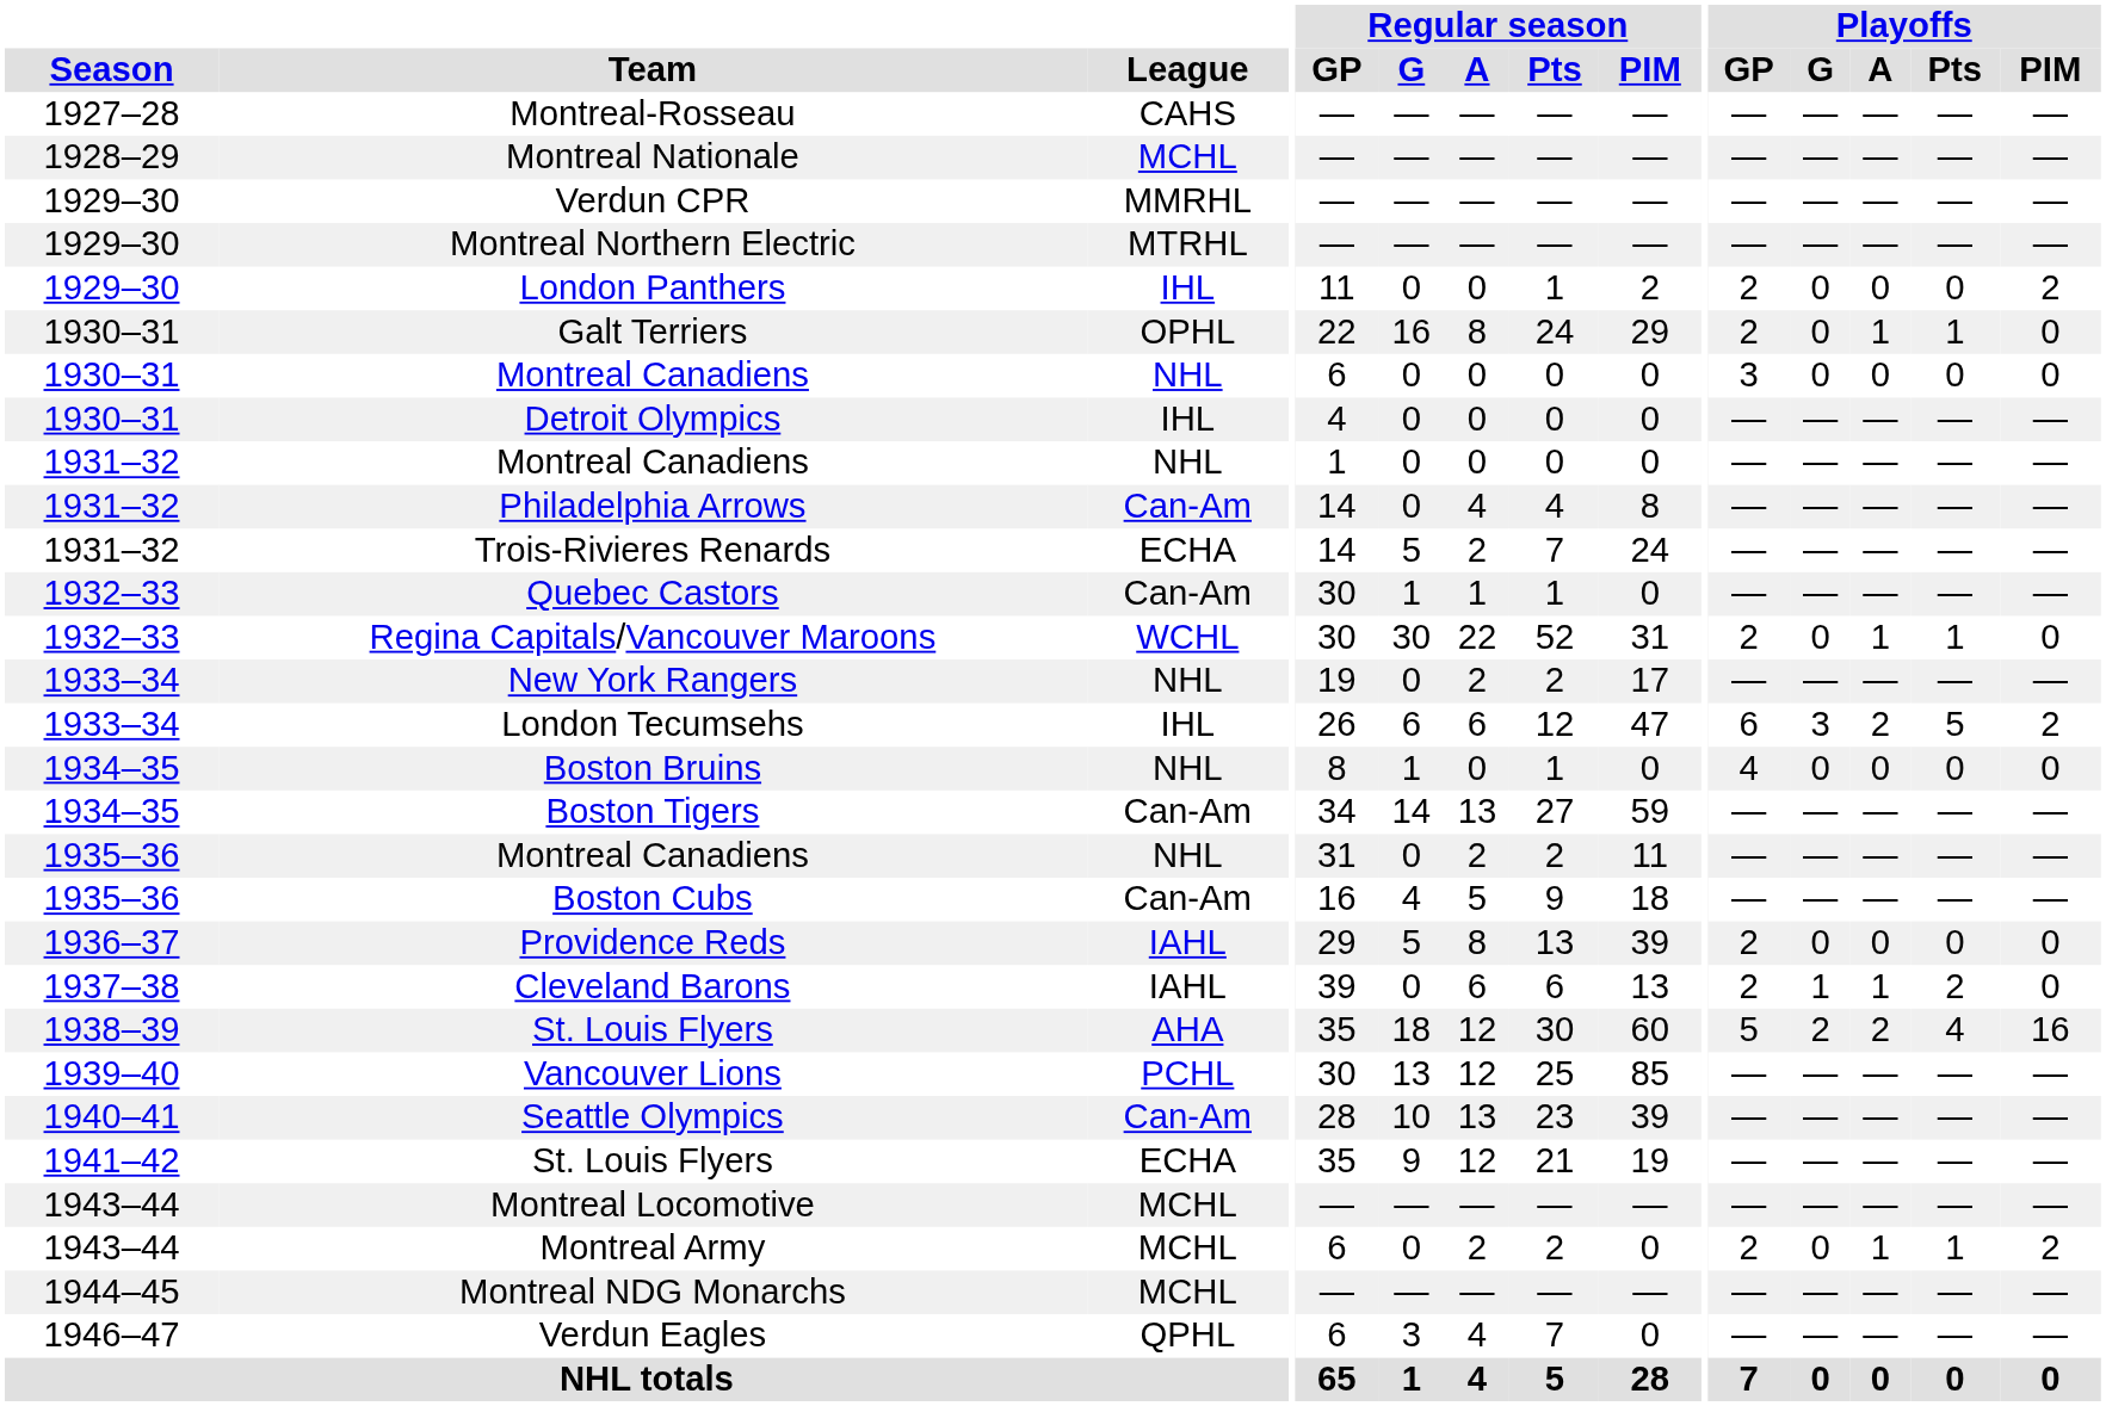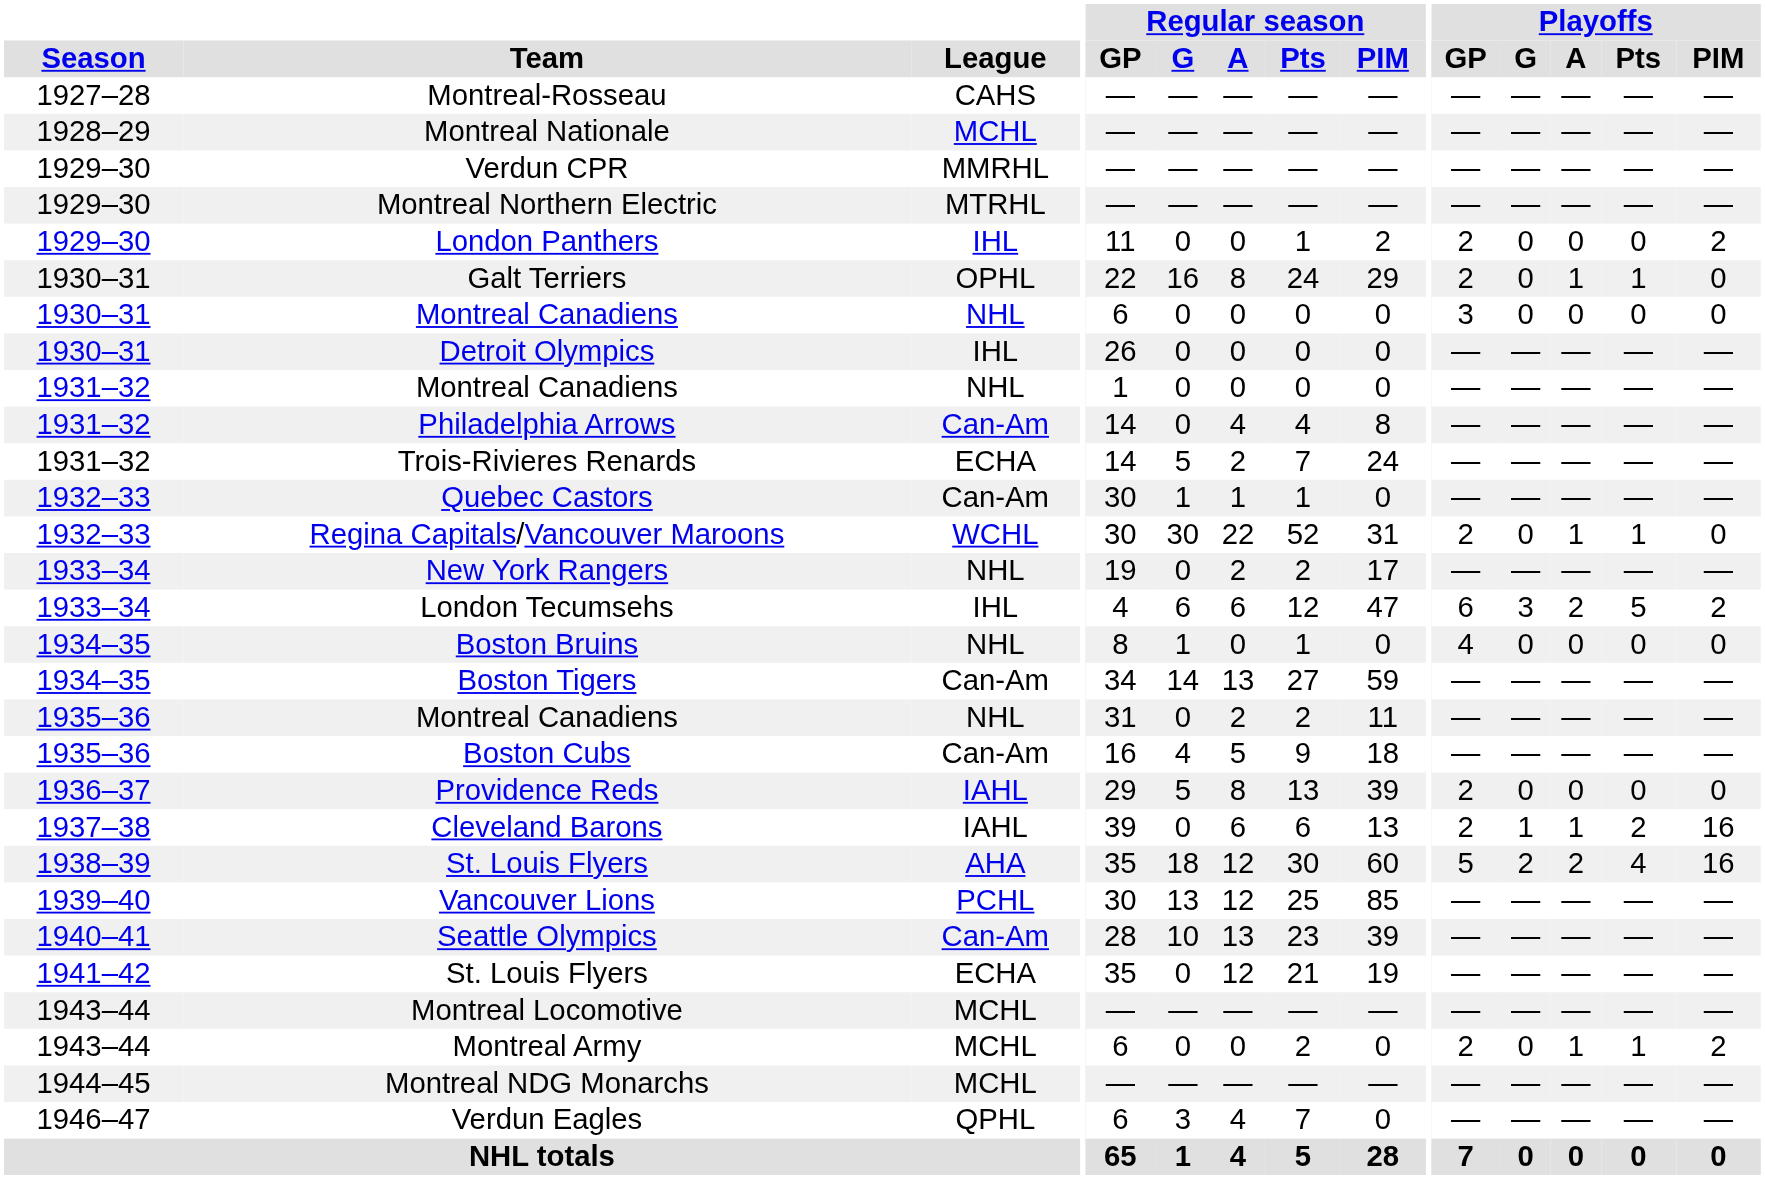Detroit Olympics | Regular season / GP: 4 -> 26
London Tecumsehs | Regular season / GP: 26 -> 4
Cleveland Barons | Playoffs / PIM: 0 -> 16
1941–42 / St. Louis Flyers | Regular season / G: 9 -> 0
Montreal Army | Regular season / A: 2 -> 0
